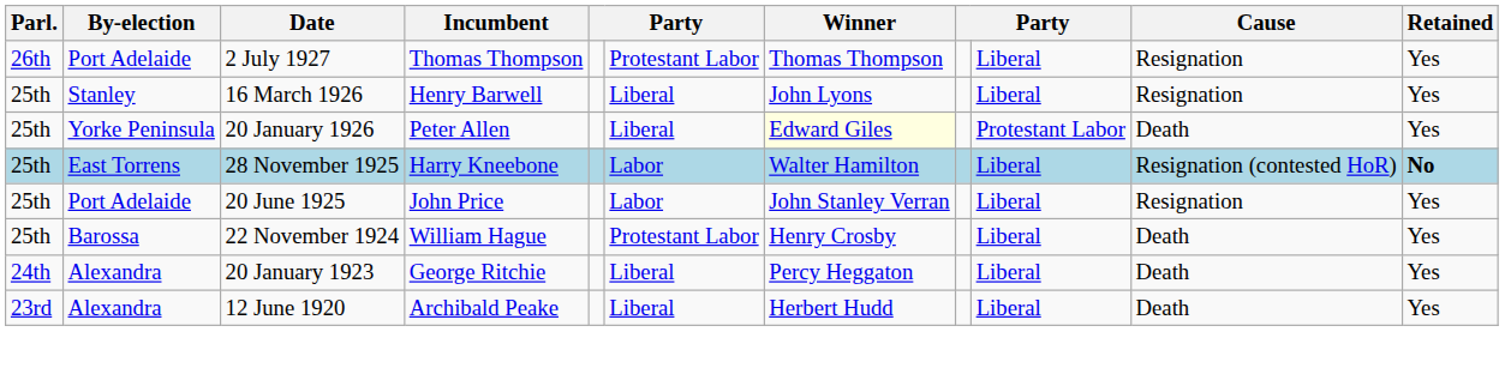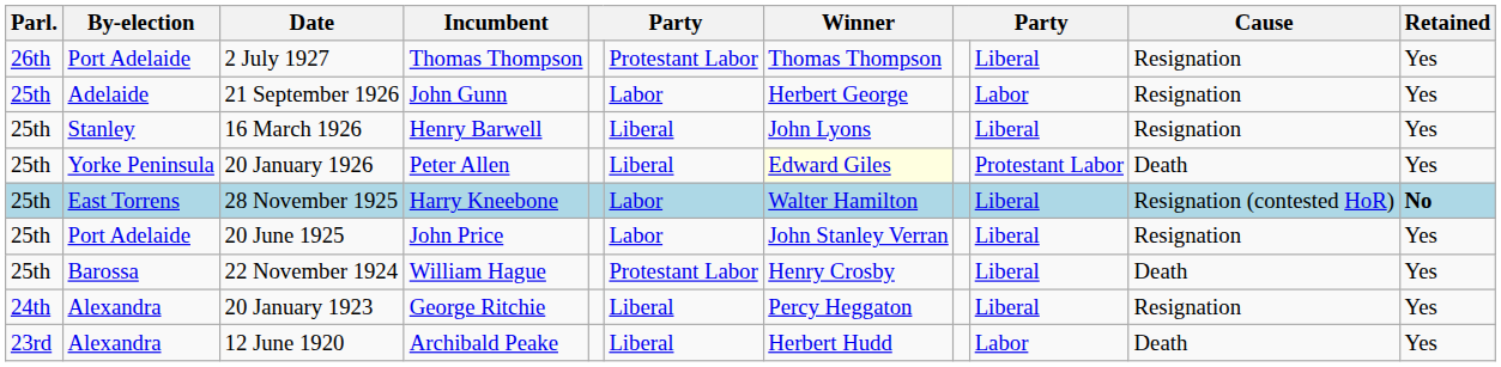+ row: 25th | Adelaide | 21 September 1926 | John Gunn | Labor | Herbert George | Labor | Resignation | Yes
20 January 1923 | Cause: Death -> Resignation
12 June 1920 | column 9: Liberal -> Labor
